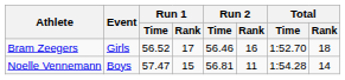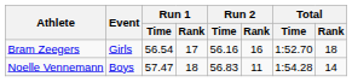Bram Zeegers | Run 1 / Time: 56.52 -> 56.54
Bram Zeegers | Run 2 / Time: 56.46 -> 56.16
Noelle Vennemann | Run 1 / Rank: 15 -> 18
Noelle Vennemann | Run 2 / Time: 56.81 -> 56.83
